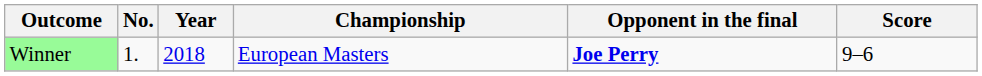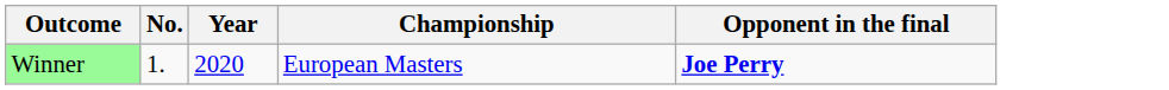- column: Score | 9–6
Winner | Year: 2018 -> 2020
